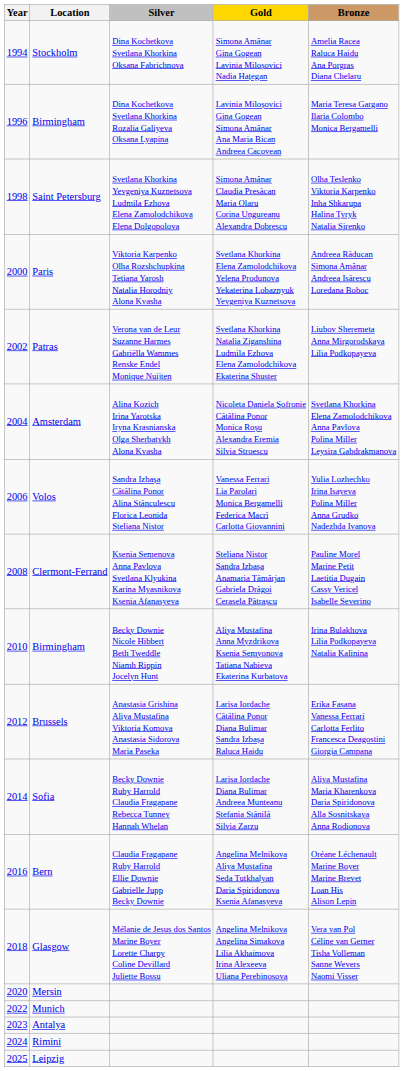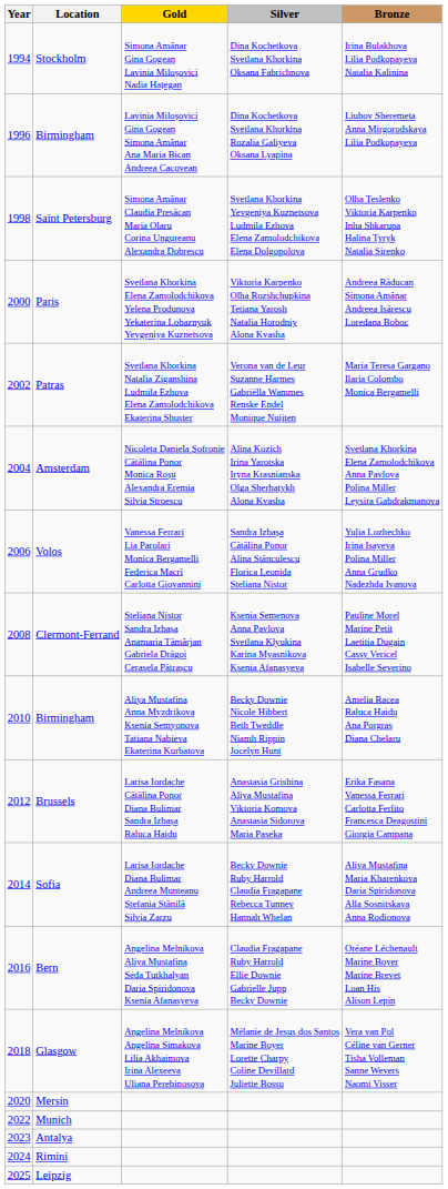columns swapped: Gold <-> Silver
Stockholm | Bronze: Amelia Racea Raluca Haidu Ana Porgras Diana Chelaru -> Irina Bulakhova Lilia Podkopayeva Natalia Kalinina
1996 / Birmingham | Bronze: Maria Teresa Gargano Ilaria Colombo Monica Bergamelli -> Liubov Sheremeta Anna Mirgorodskaya Lilia Podkopayeva
Patras | Bronze: Liubov Sheremeta Anna Mirgorodskaya Lilia Podkopayeva -> Maria Teresa Gargano Ilaria Colombo Monica Bergamelli
2010 / Birmingham | Bronze: Irina Bulakhova Lilia Podkopayeva Natalia Kalinina -> Amelia Racea Raluca Haidu Ana Porgras Diana Chelaru
